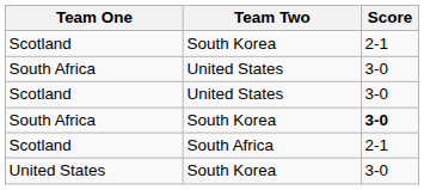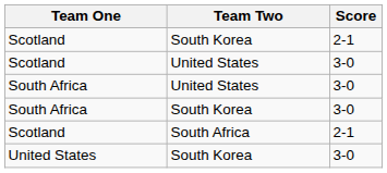rows swapped: South Africa / United States <-> Scotland / United States
South Africa / South Korea | Score: bold -> normal
